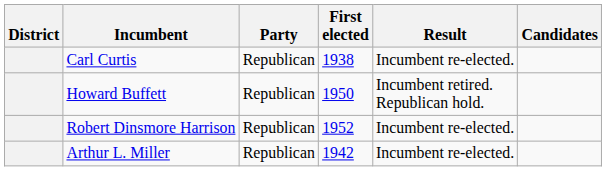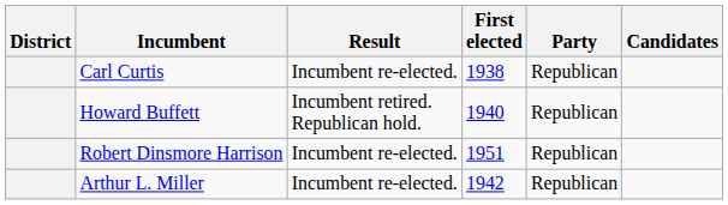columns swapped: Party <-> Result
Howard Buffett | First elected: 1950 -> 1940
Robert Dinsmore Harrison | First elected: 1952 -> 1951
